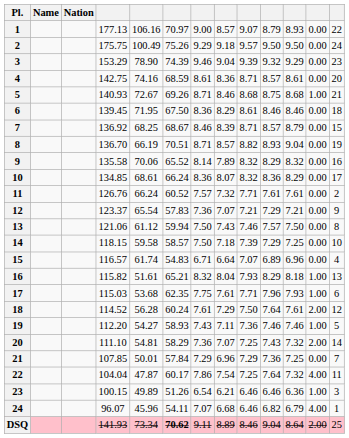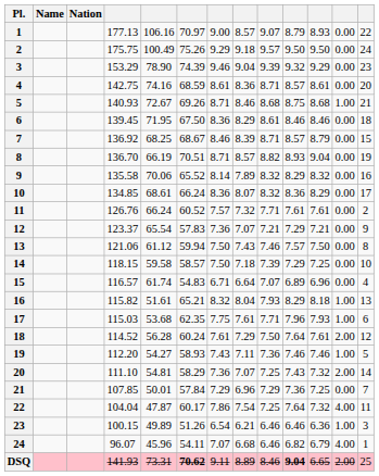DSQ | column 5: 73.34 -> 73.31
DSQ | column 10: normal -> bold
DSQ | column 11: 8.64 -> 6.65
